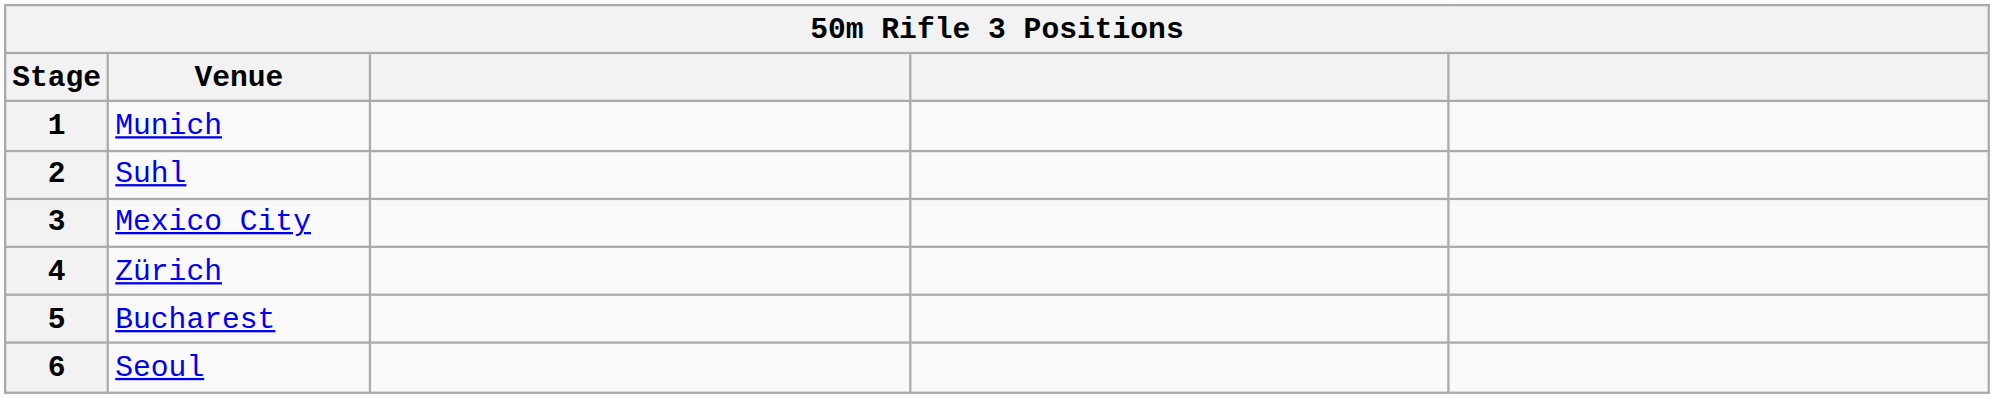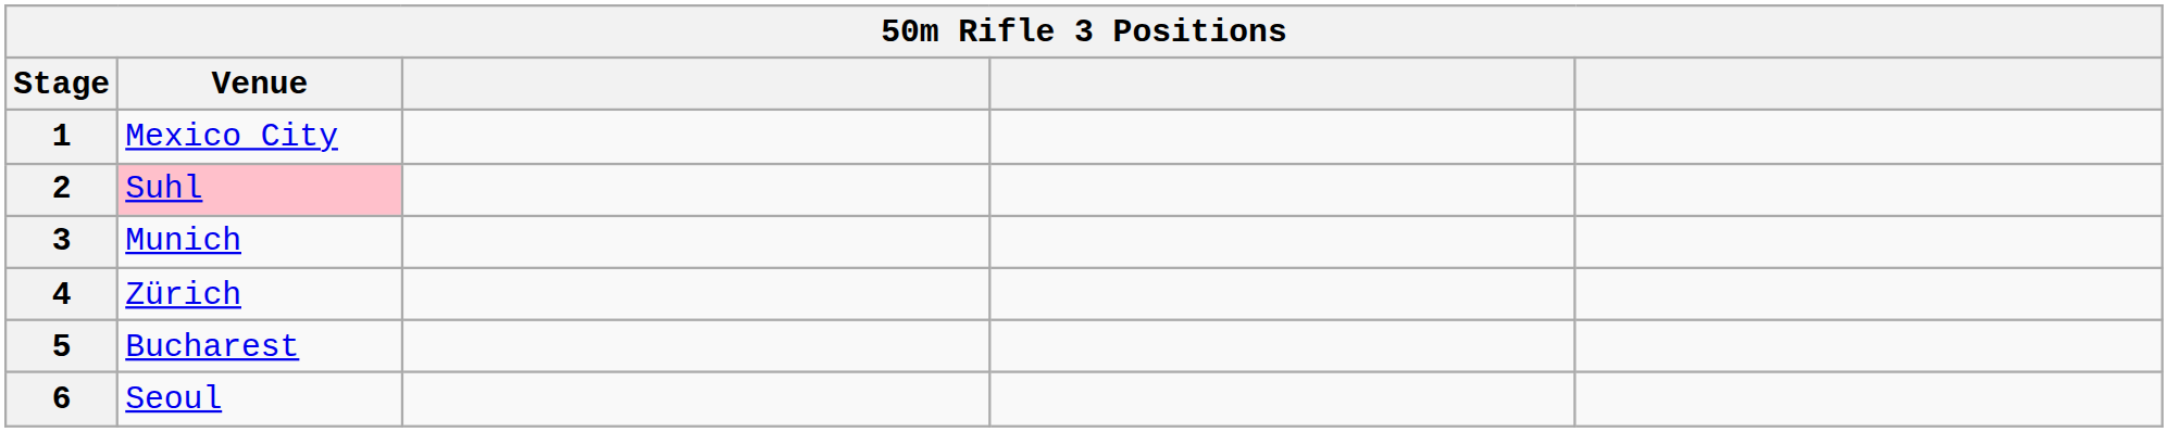1 | Venue: Munich -> Mexico City
2 | Venue: no background -> pink background
3 | Venue: Mexico City -> Munich
